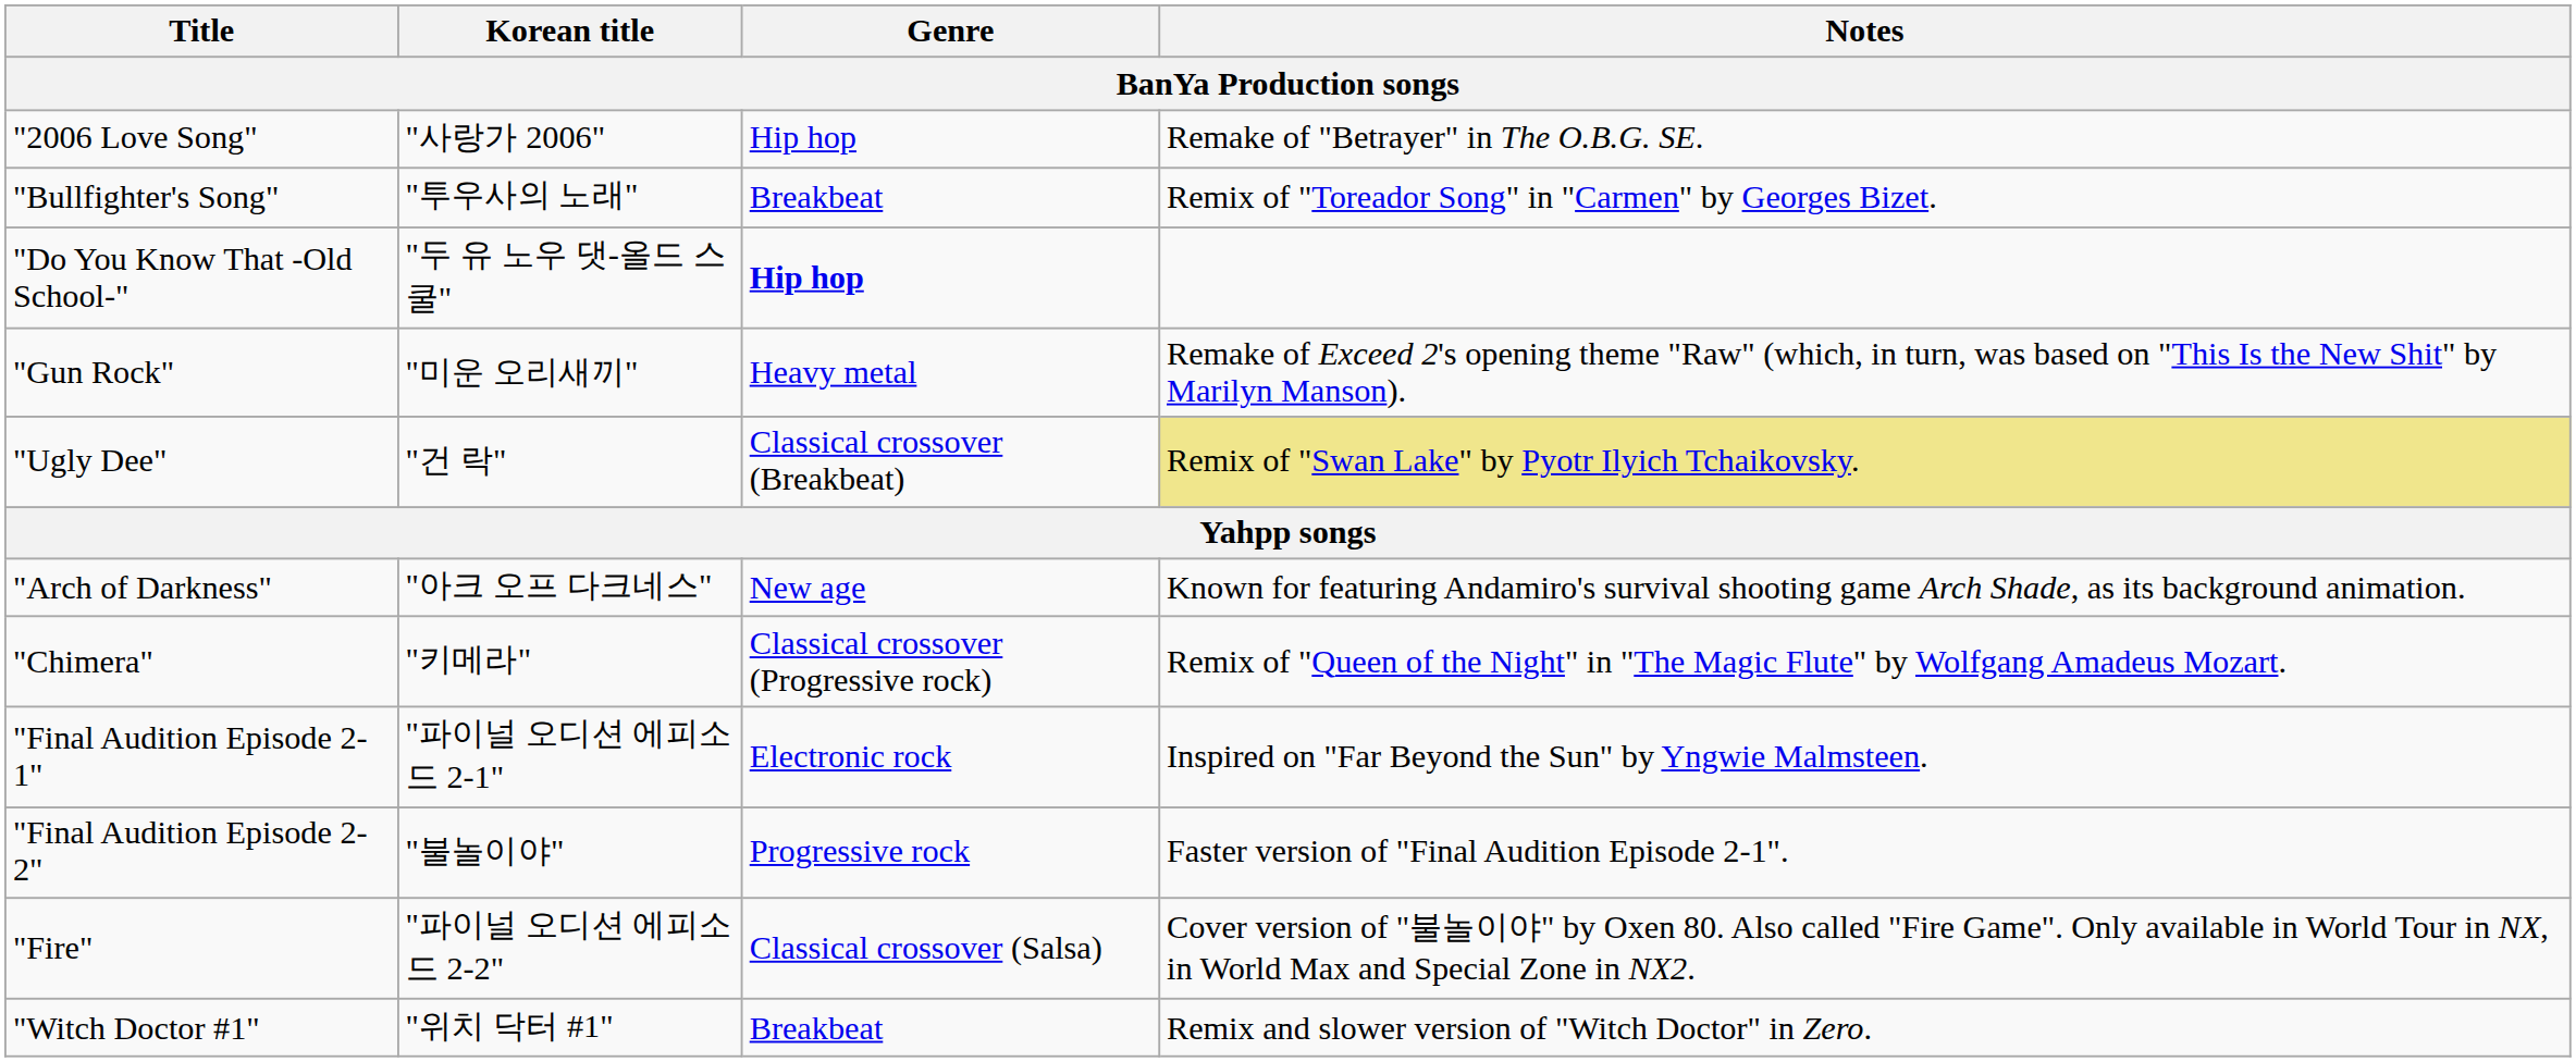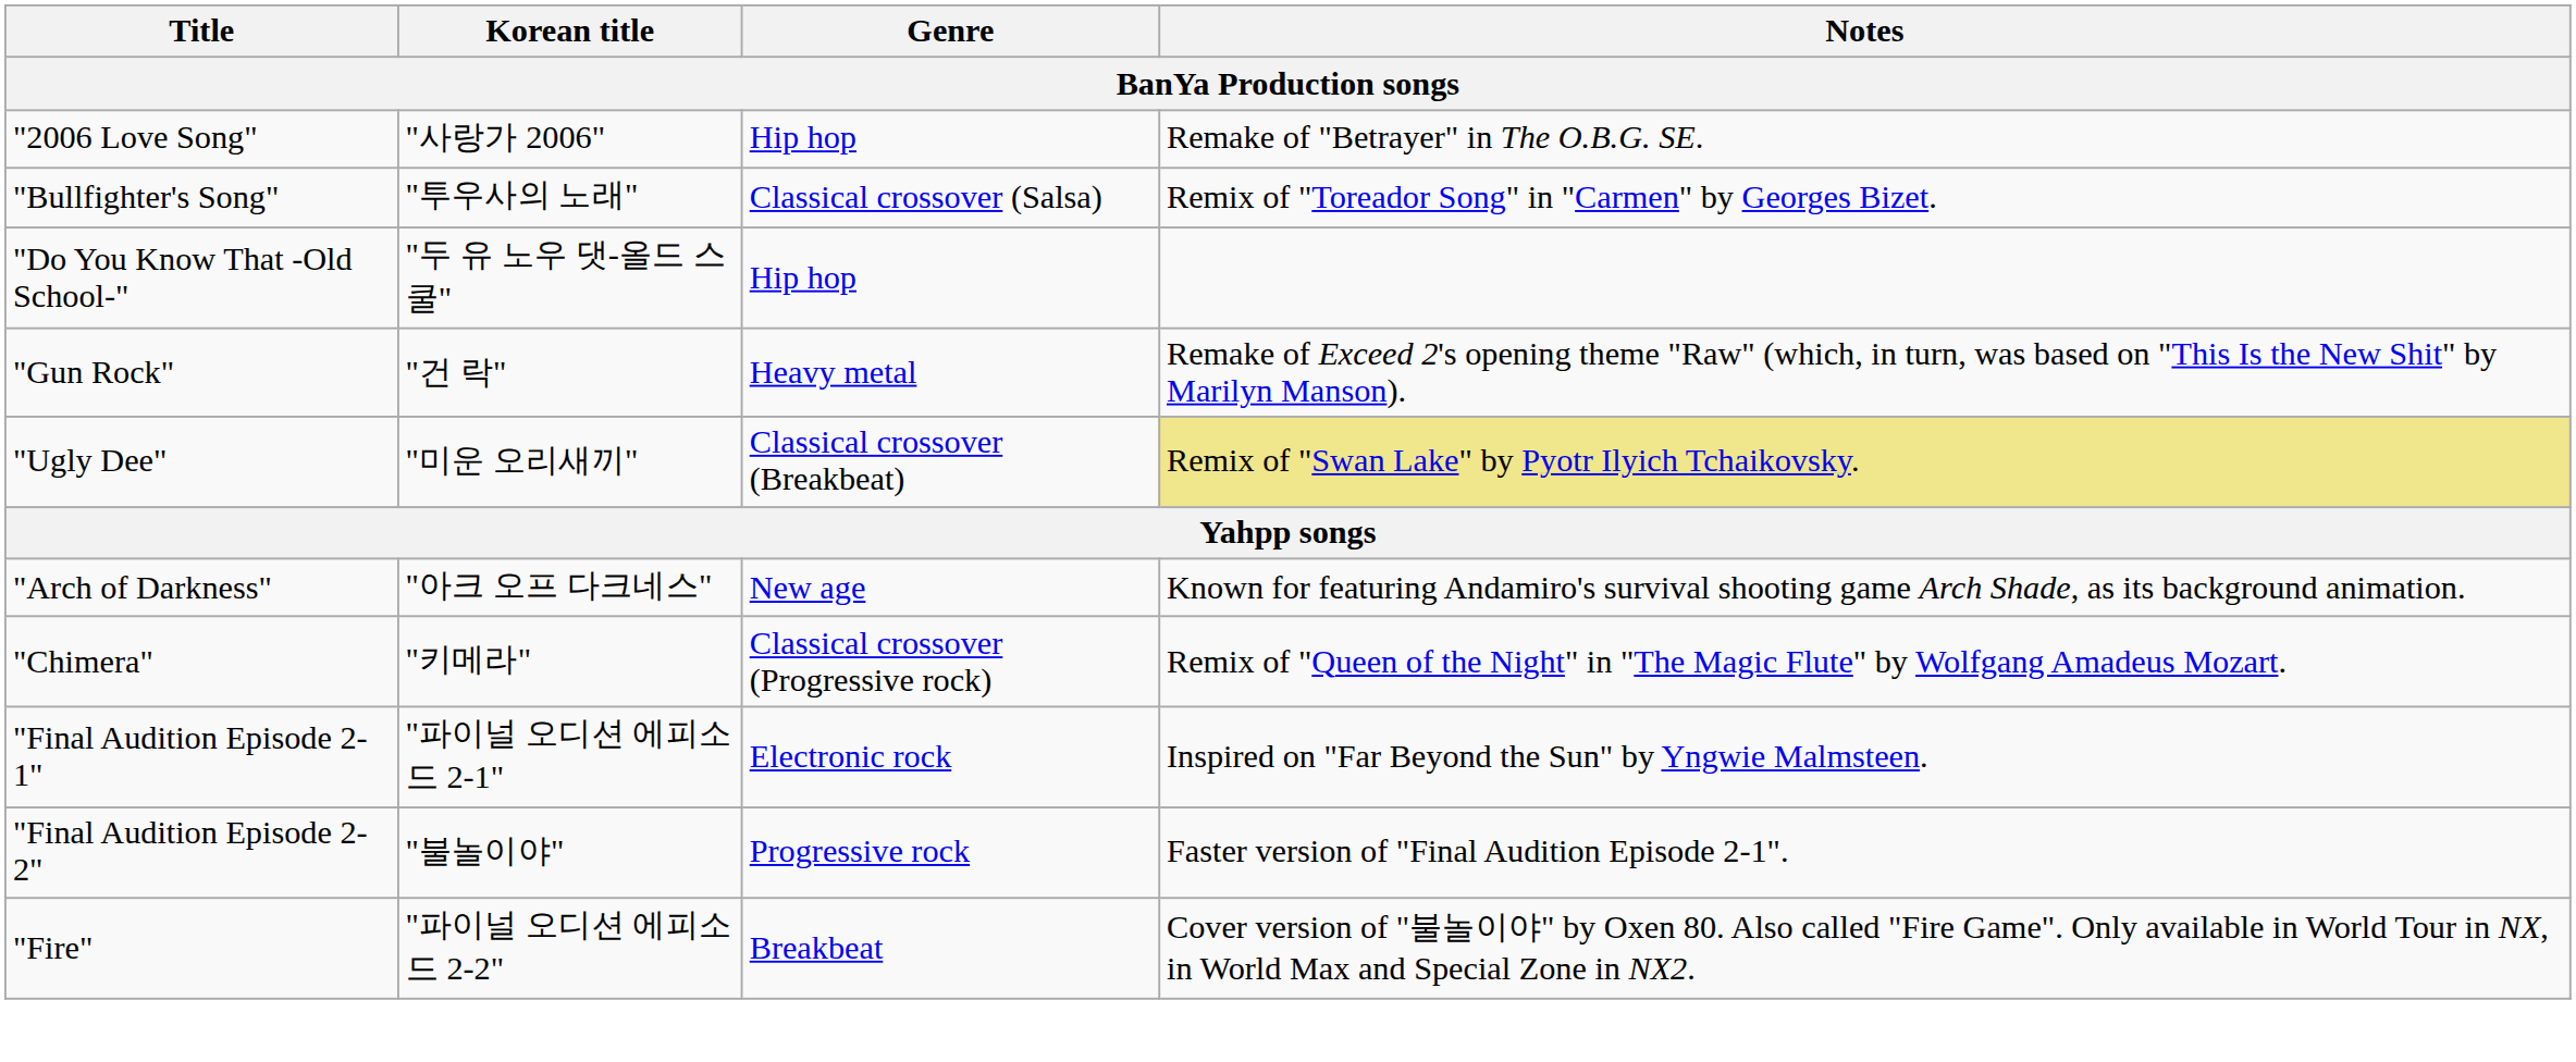"Bullfighter's Song" | Genre: Breakbeat -> Classical crossover (Salsa)
"Do You Know That -Old School-" | Genre: bold -> normal
"Gun Rock" | Korean title: "미운 오리새끼" -> "건 락"
"Ugly Dee" | Korean title: "건 락" -> "미운 오리새끼"
"Fire" | Genre: Classical crossover (Salsa) -> Breakbeat
- row: "Witch Doctor #1" | "위치 닥터 #1" | Breakbeat | Remix and slower version of "Witch Doctor" in Zero.
